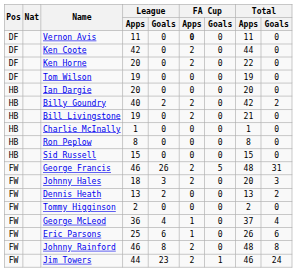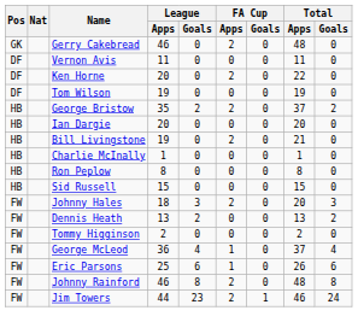+ row: GK | Gerry Cakebread | 46 | 0 | 2 | 0 | 48 | 0
Vernon Avis | FA Cup / Apps: bold -> normal
- row: DF | Ken Coote | 42 | 0 | 2 | 0 | 44 | 0
+ row: HB | George Bristow | 35 | 2 | 2 | 0 | 37 | 2
- row: HB | Billy Goundry | 40 | 2 | 2 | 0 | 42 | 2
- row: FW | George Francis | 46 | 26 | 2 | 5 | 48 | 31
